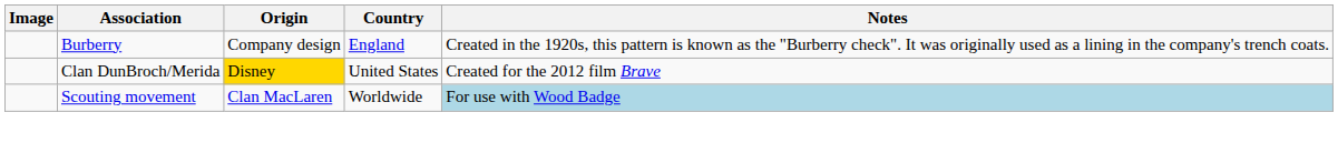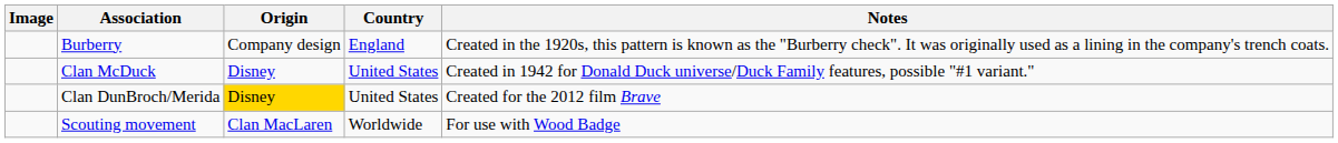+ row: Clan McDuck | Disney | United States | Created in 1942 for Donald Duck universe/Duck Family features, possible "#1 variant."
Scouting movement | Notes: lightblue background -> no background
